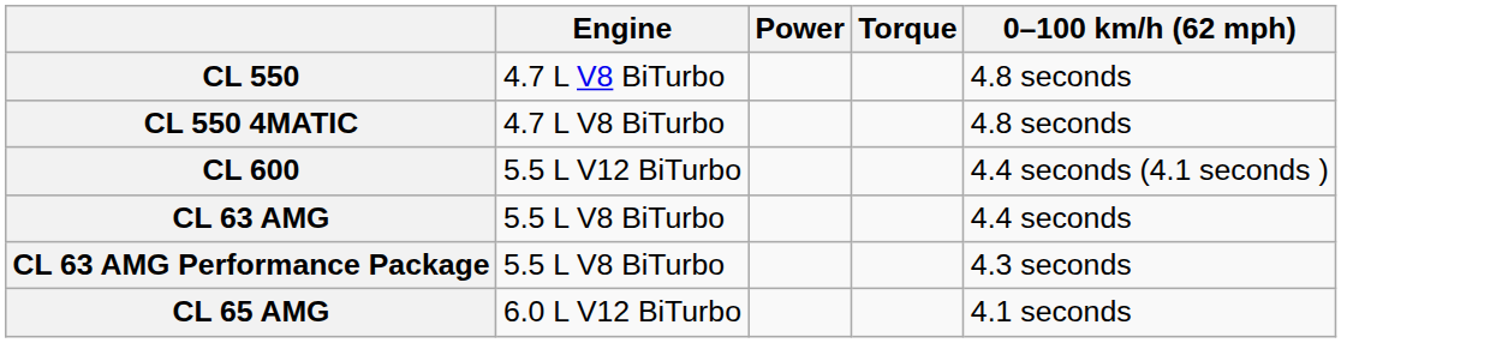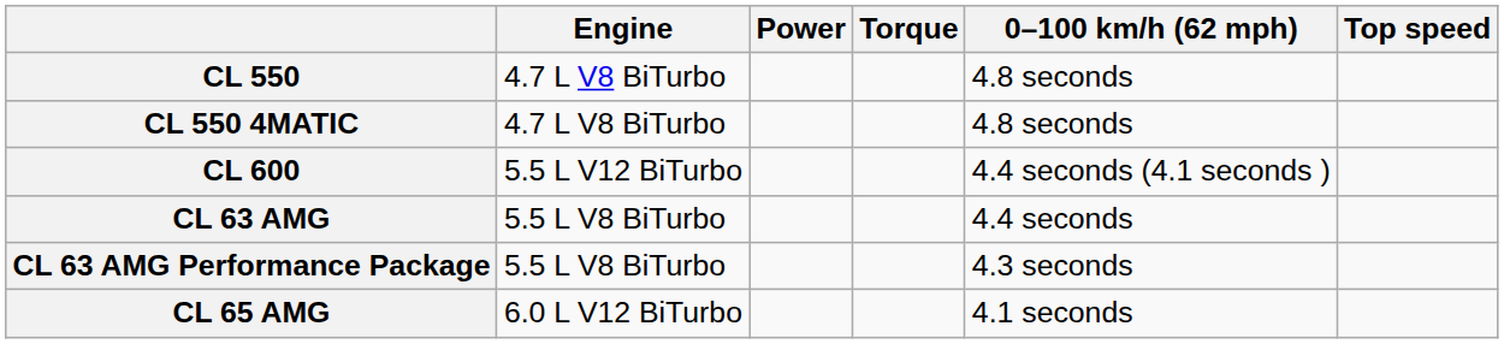+ column: Top speed
